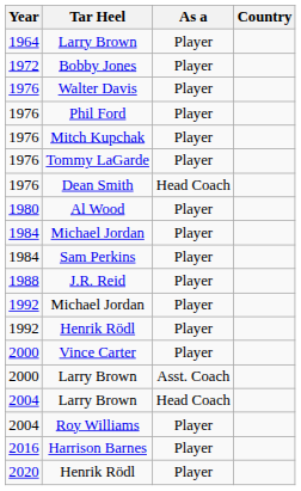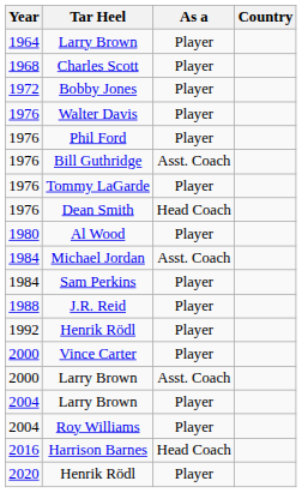+ row: 1968 | Charles Scott | Player
+ row: 1976 | Bill Guthridge | Asst. Coach
- row: 1976 | Mitch Kupchak | Player
1984 / Michael Jordan | As a: Player -> Asst. Coach
- row: 1992 | Michael Jordan | Player
2004 / Larry Brown | As a: Head Coach -> Player
Harrison Barnes | As a: Player -> Head Coach
